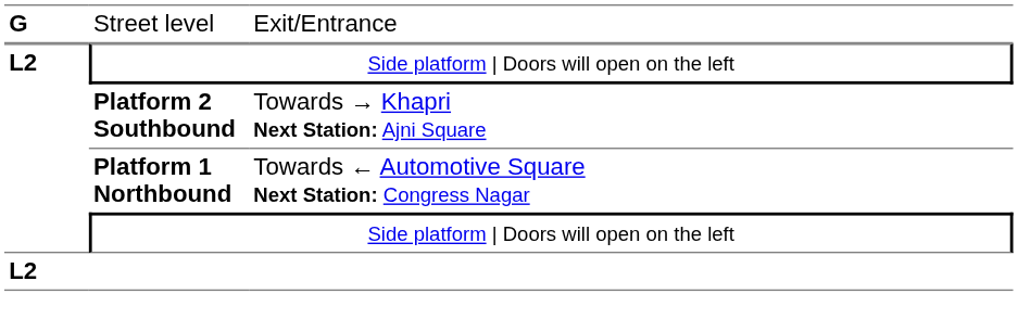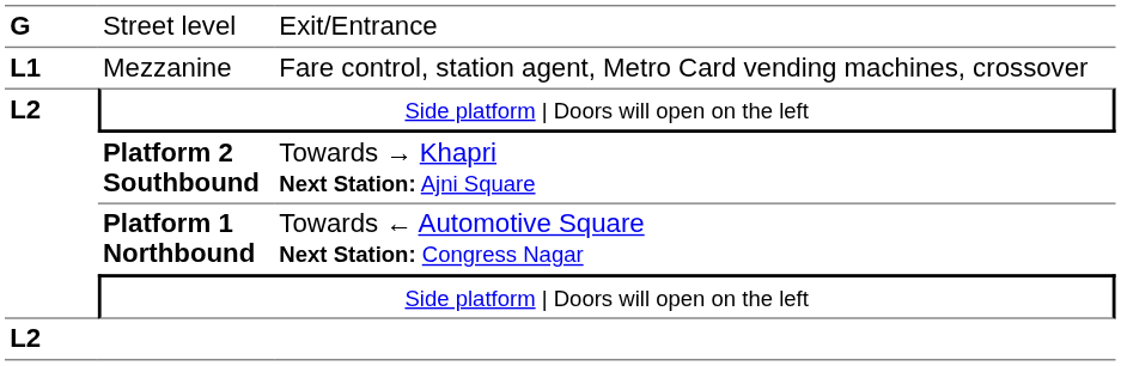+ row: L1 | Mezzanine | Fare control, station agent, Metro Card vending machines, crossover
